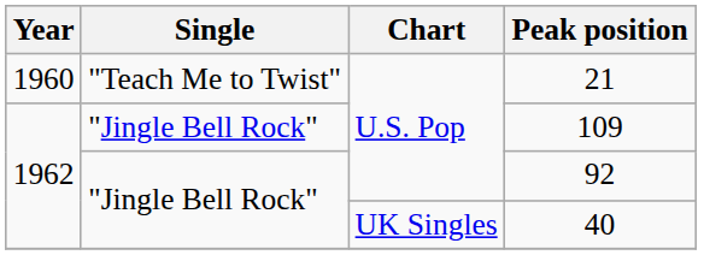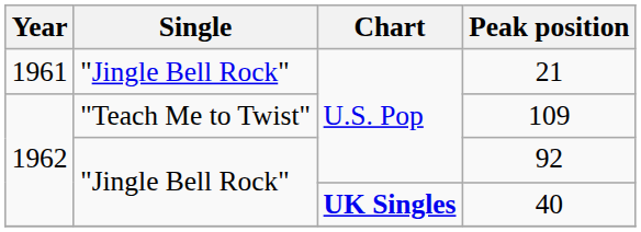21 | Year: 1960 -> 1961
21 | Single: "Teach Me to Twist" -> "Jingle Bell Rock"
109 | Single: "Jingle Bell Rock" -> "Teach Me to Twist"
40 | Chart: normal -> bold
